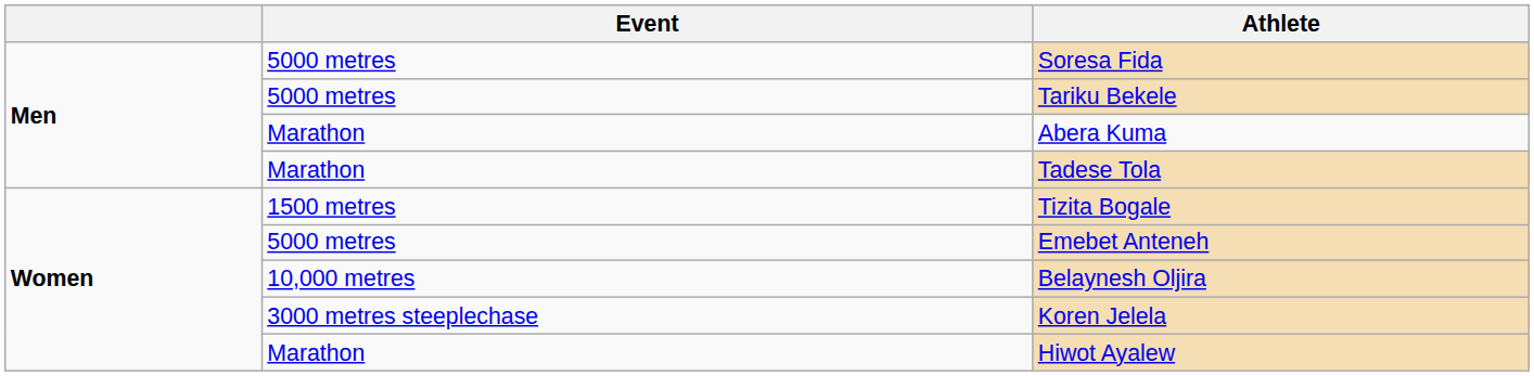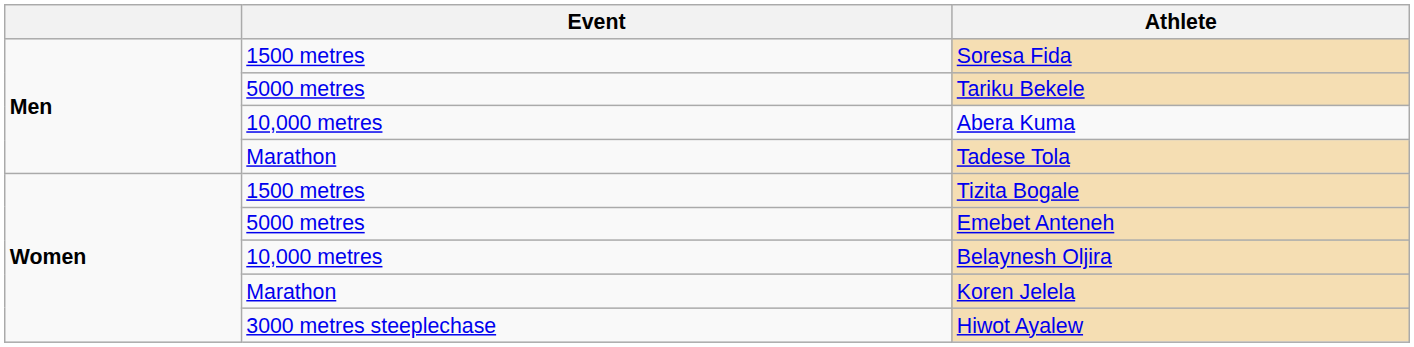Soresa Fida | Event: 5000 metres -> 1500 metres
Abera Kuma | Event: Marathon -> 10,000 metres
Koren Jelela | Event: 3000 metres steeplechase -> Marathon
Hiwot Ayalew | Event: Marathon -> 3000 metres steeplechase
